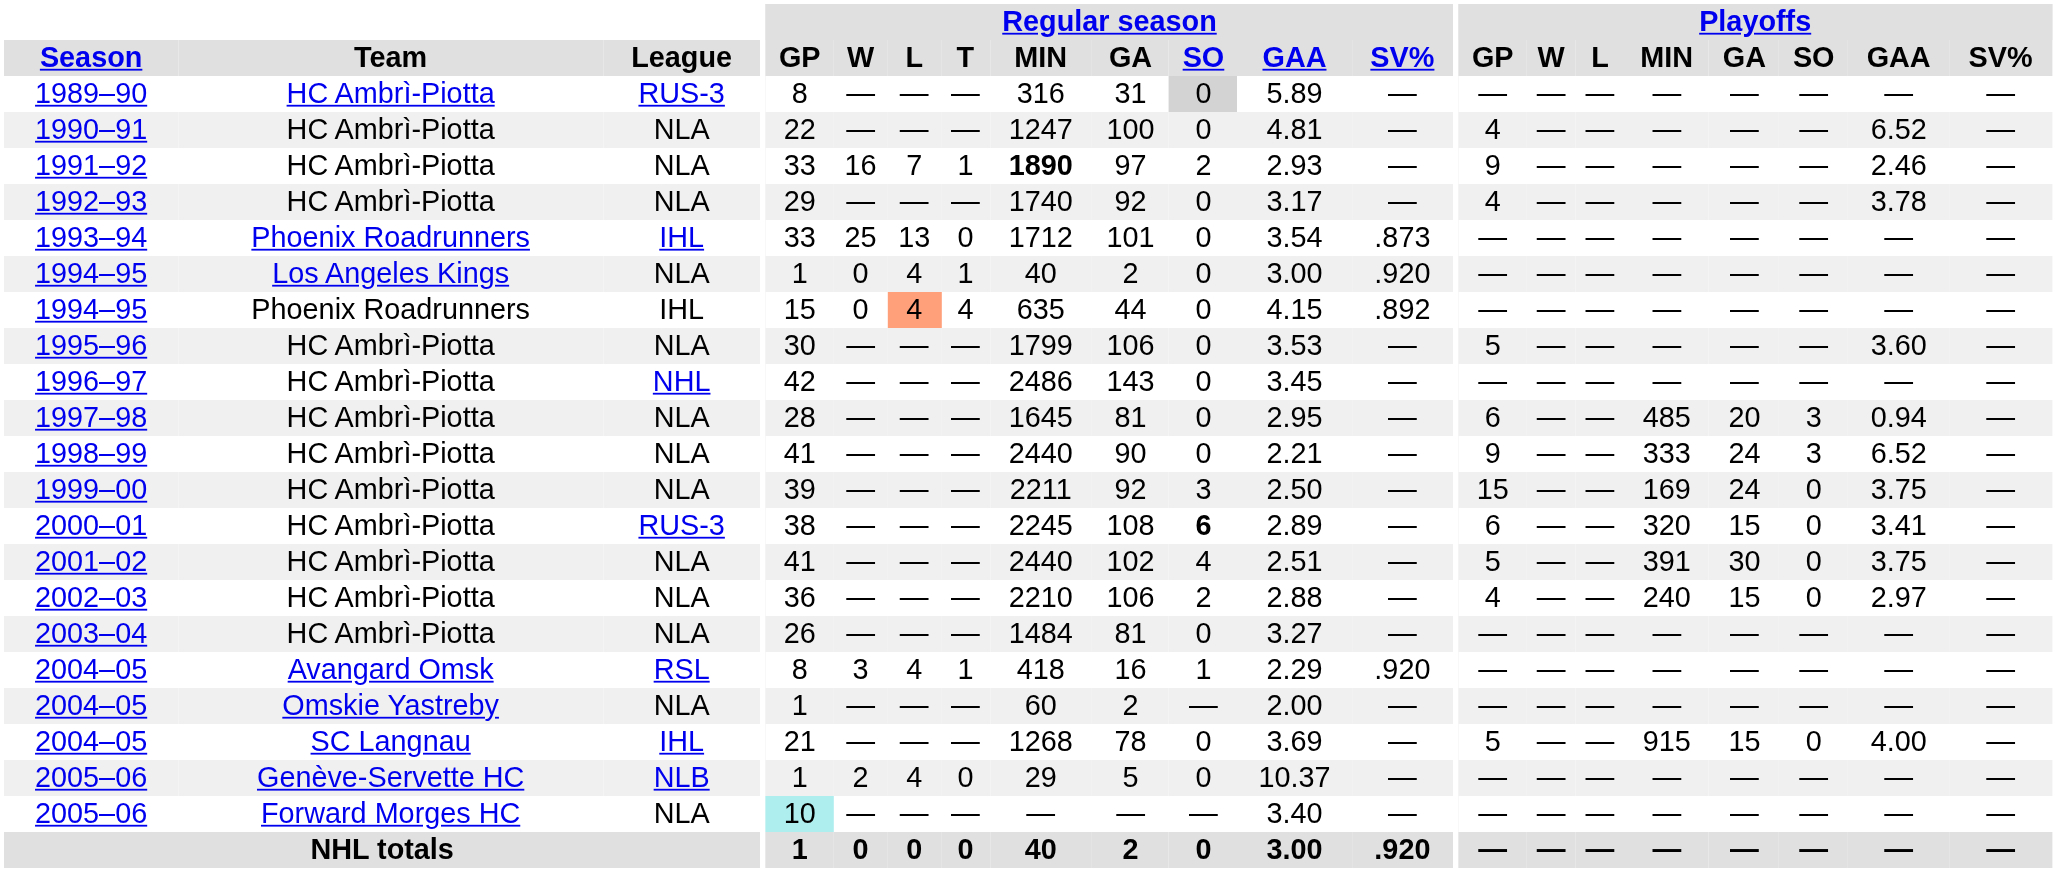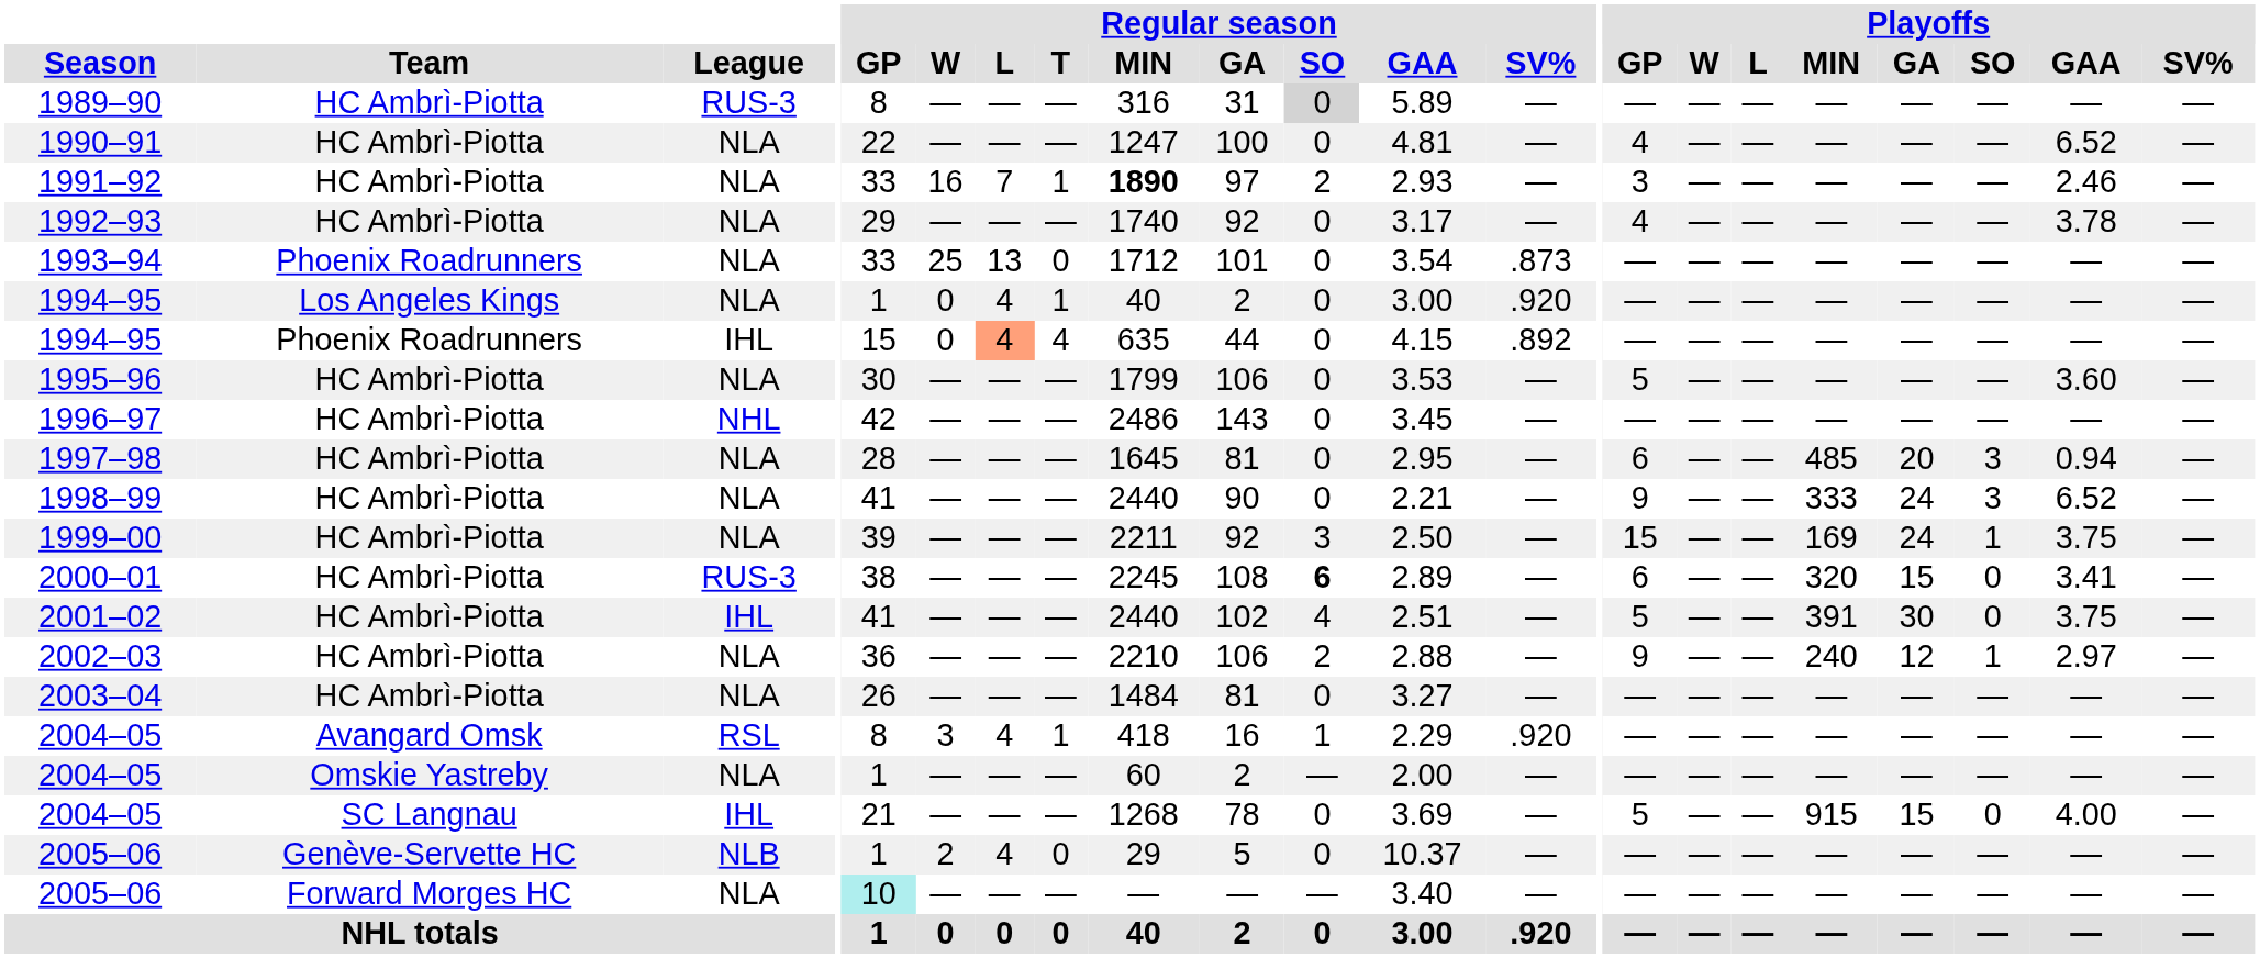1991–92 | Playoffs / GP: 9 -> 3
1993–94 | League: IHL -> NLA
1999–00 | Playoffs / SO: 0 -> 1
2001–02 | League: NLA -> IHL
2002–03 | Playoffs / GP: 4 -> 9
2002–03 | Playoffs / GA: 15 -> 12
2002–03 | Playoffs / SO: 0 -> 1
